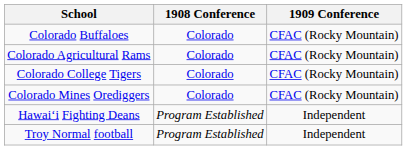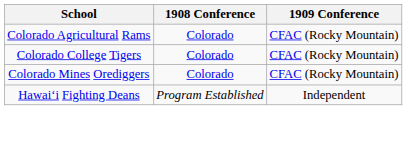- row: Colorado Buffaloes | Colorado | CFAC (Rocky Mountain)
- row: Troy Normal football | Program Established | Independent
